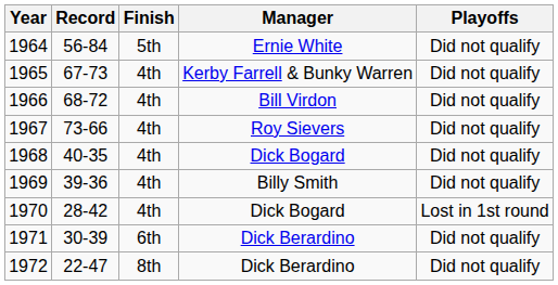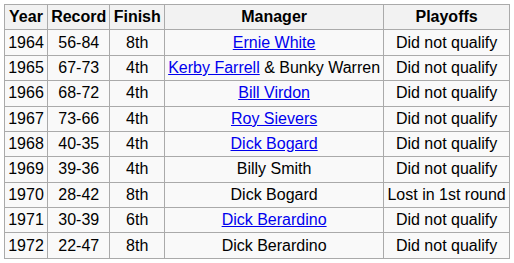1964 | Finish: 5th -> 8th
1970 | Finish: 4th -> 8th
